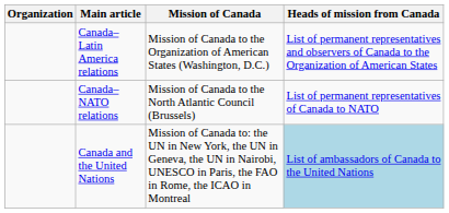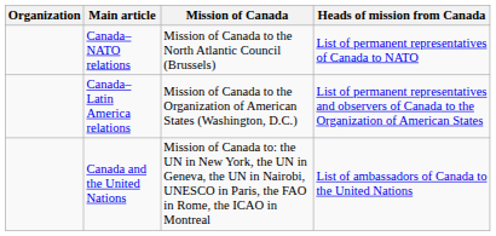rows swapped: Canada–NATO relations <-> Canada–Latin America relations
Canada and the United Nations | Heads of mission from Canada: lightblue background -> no background
